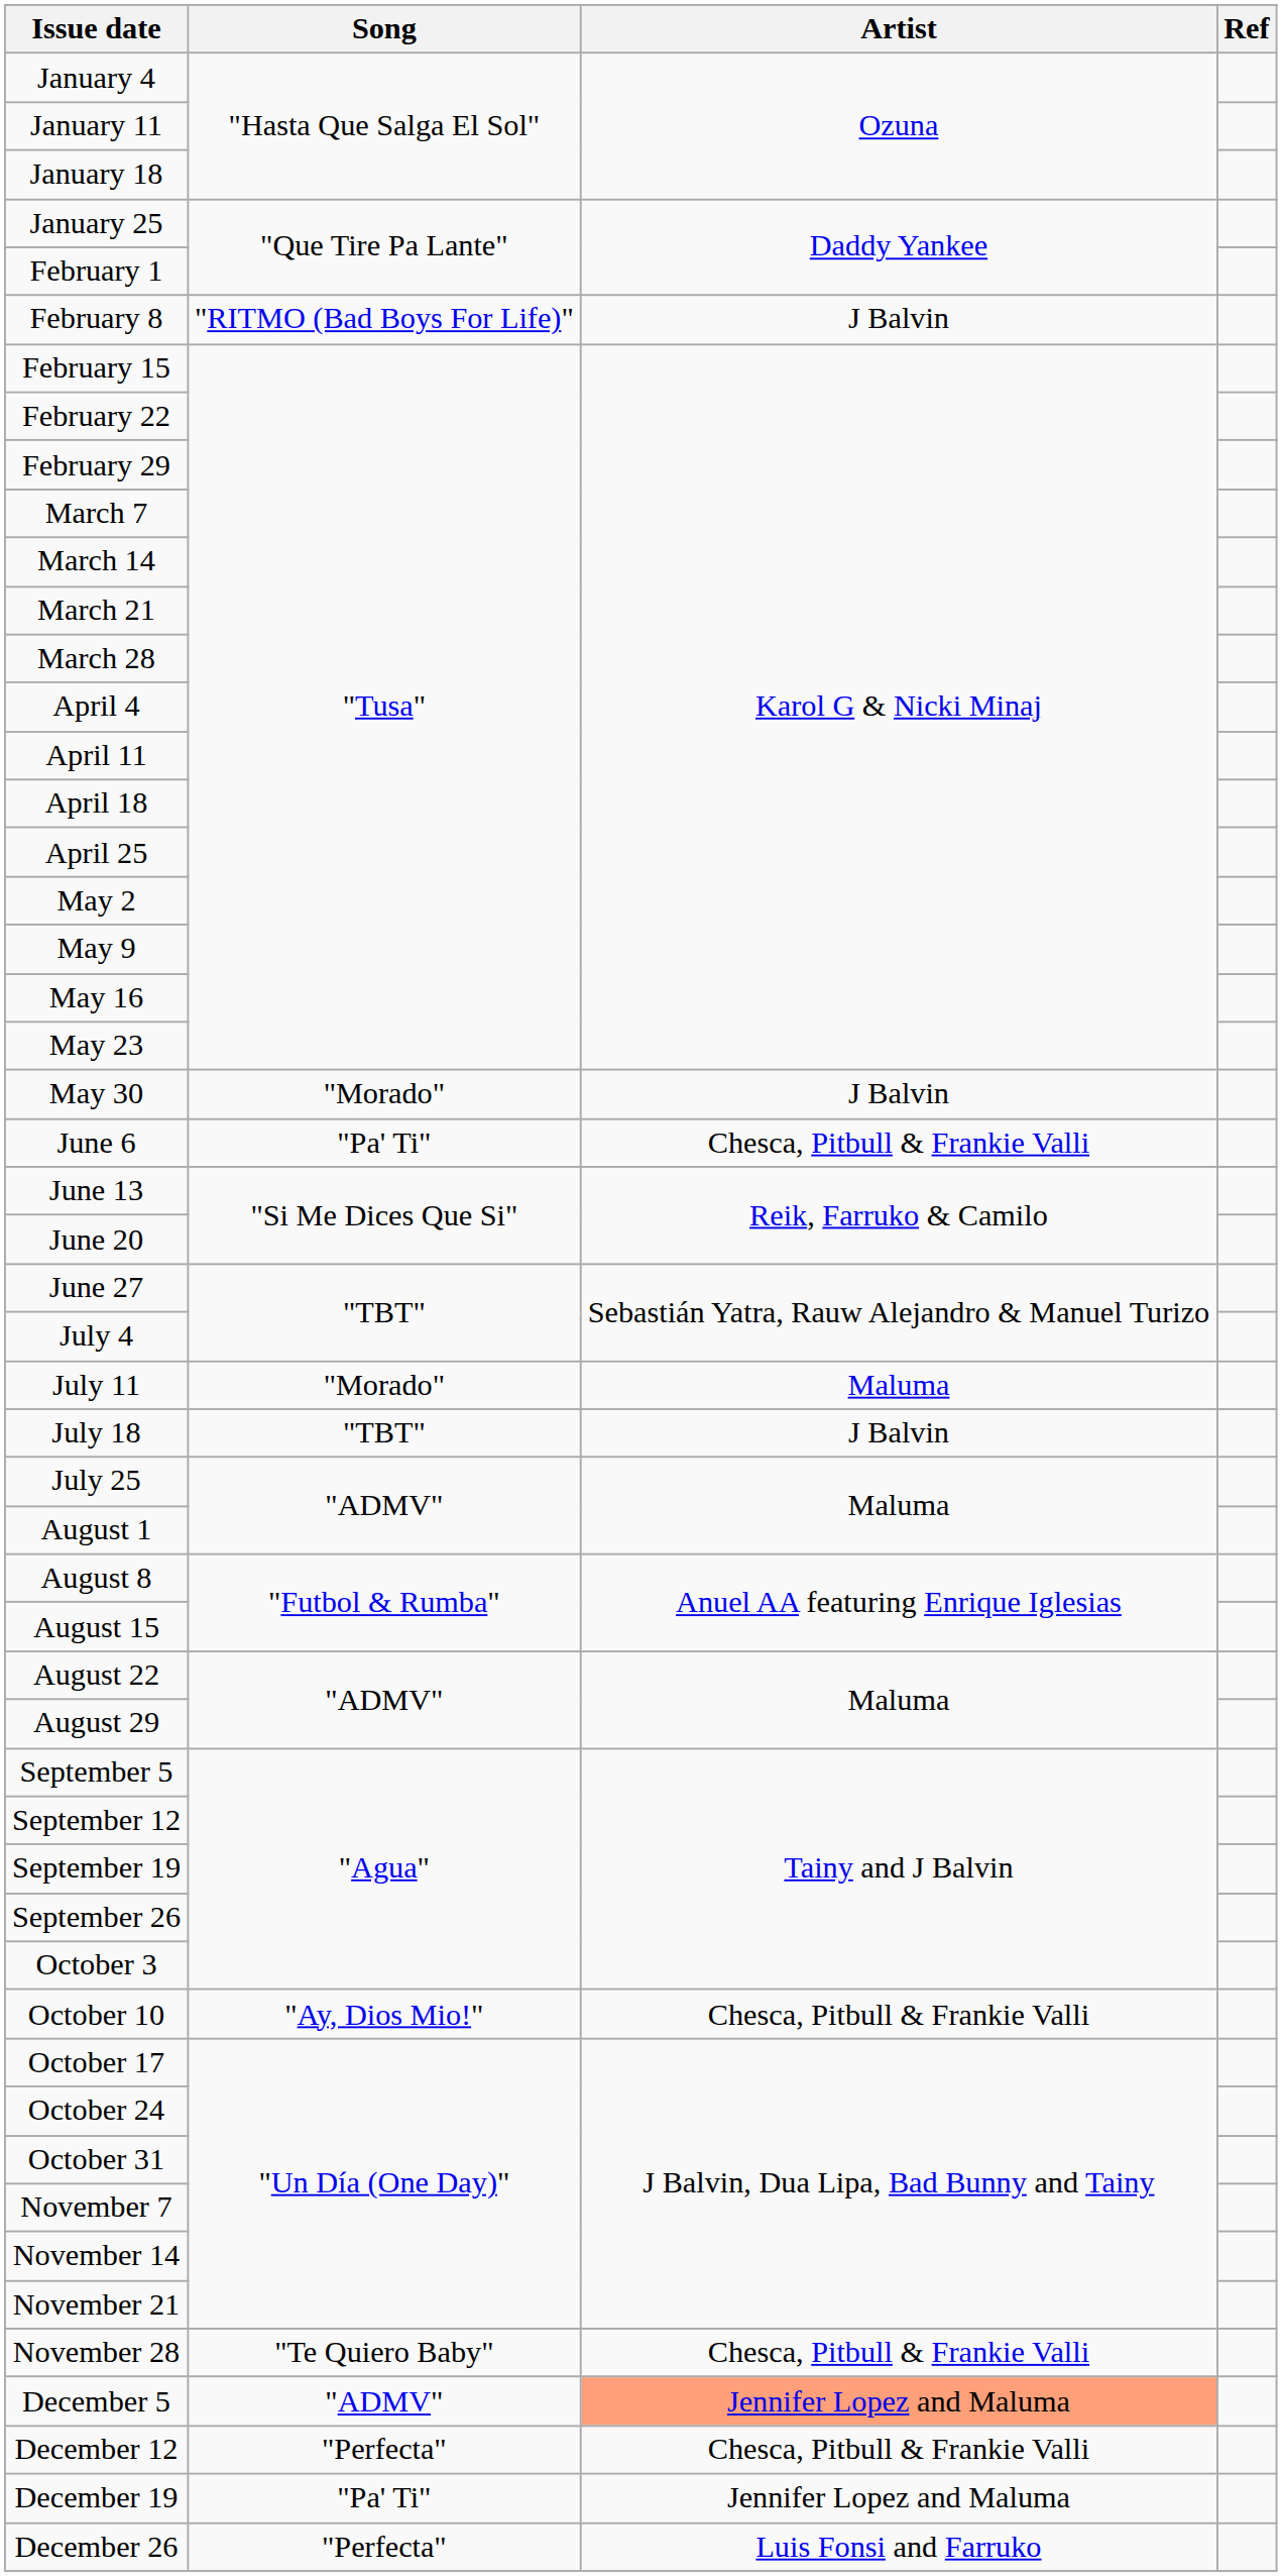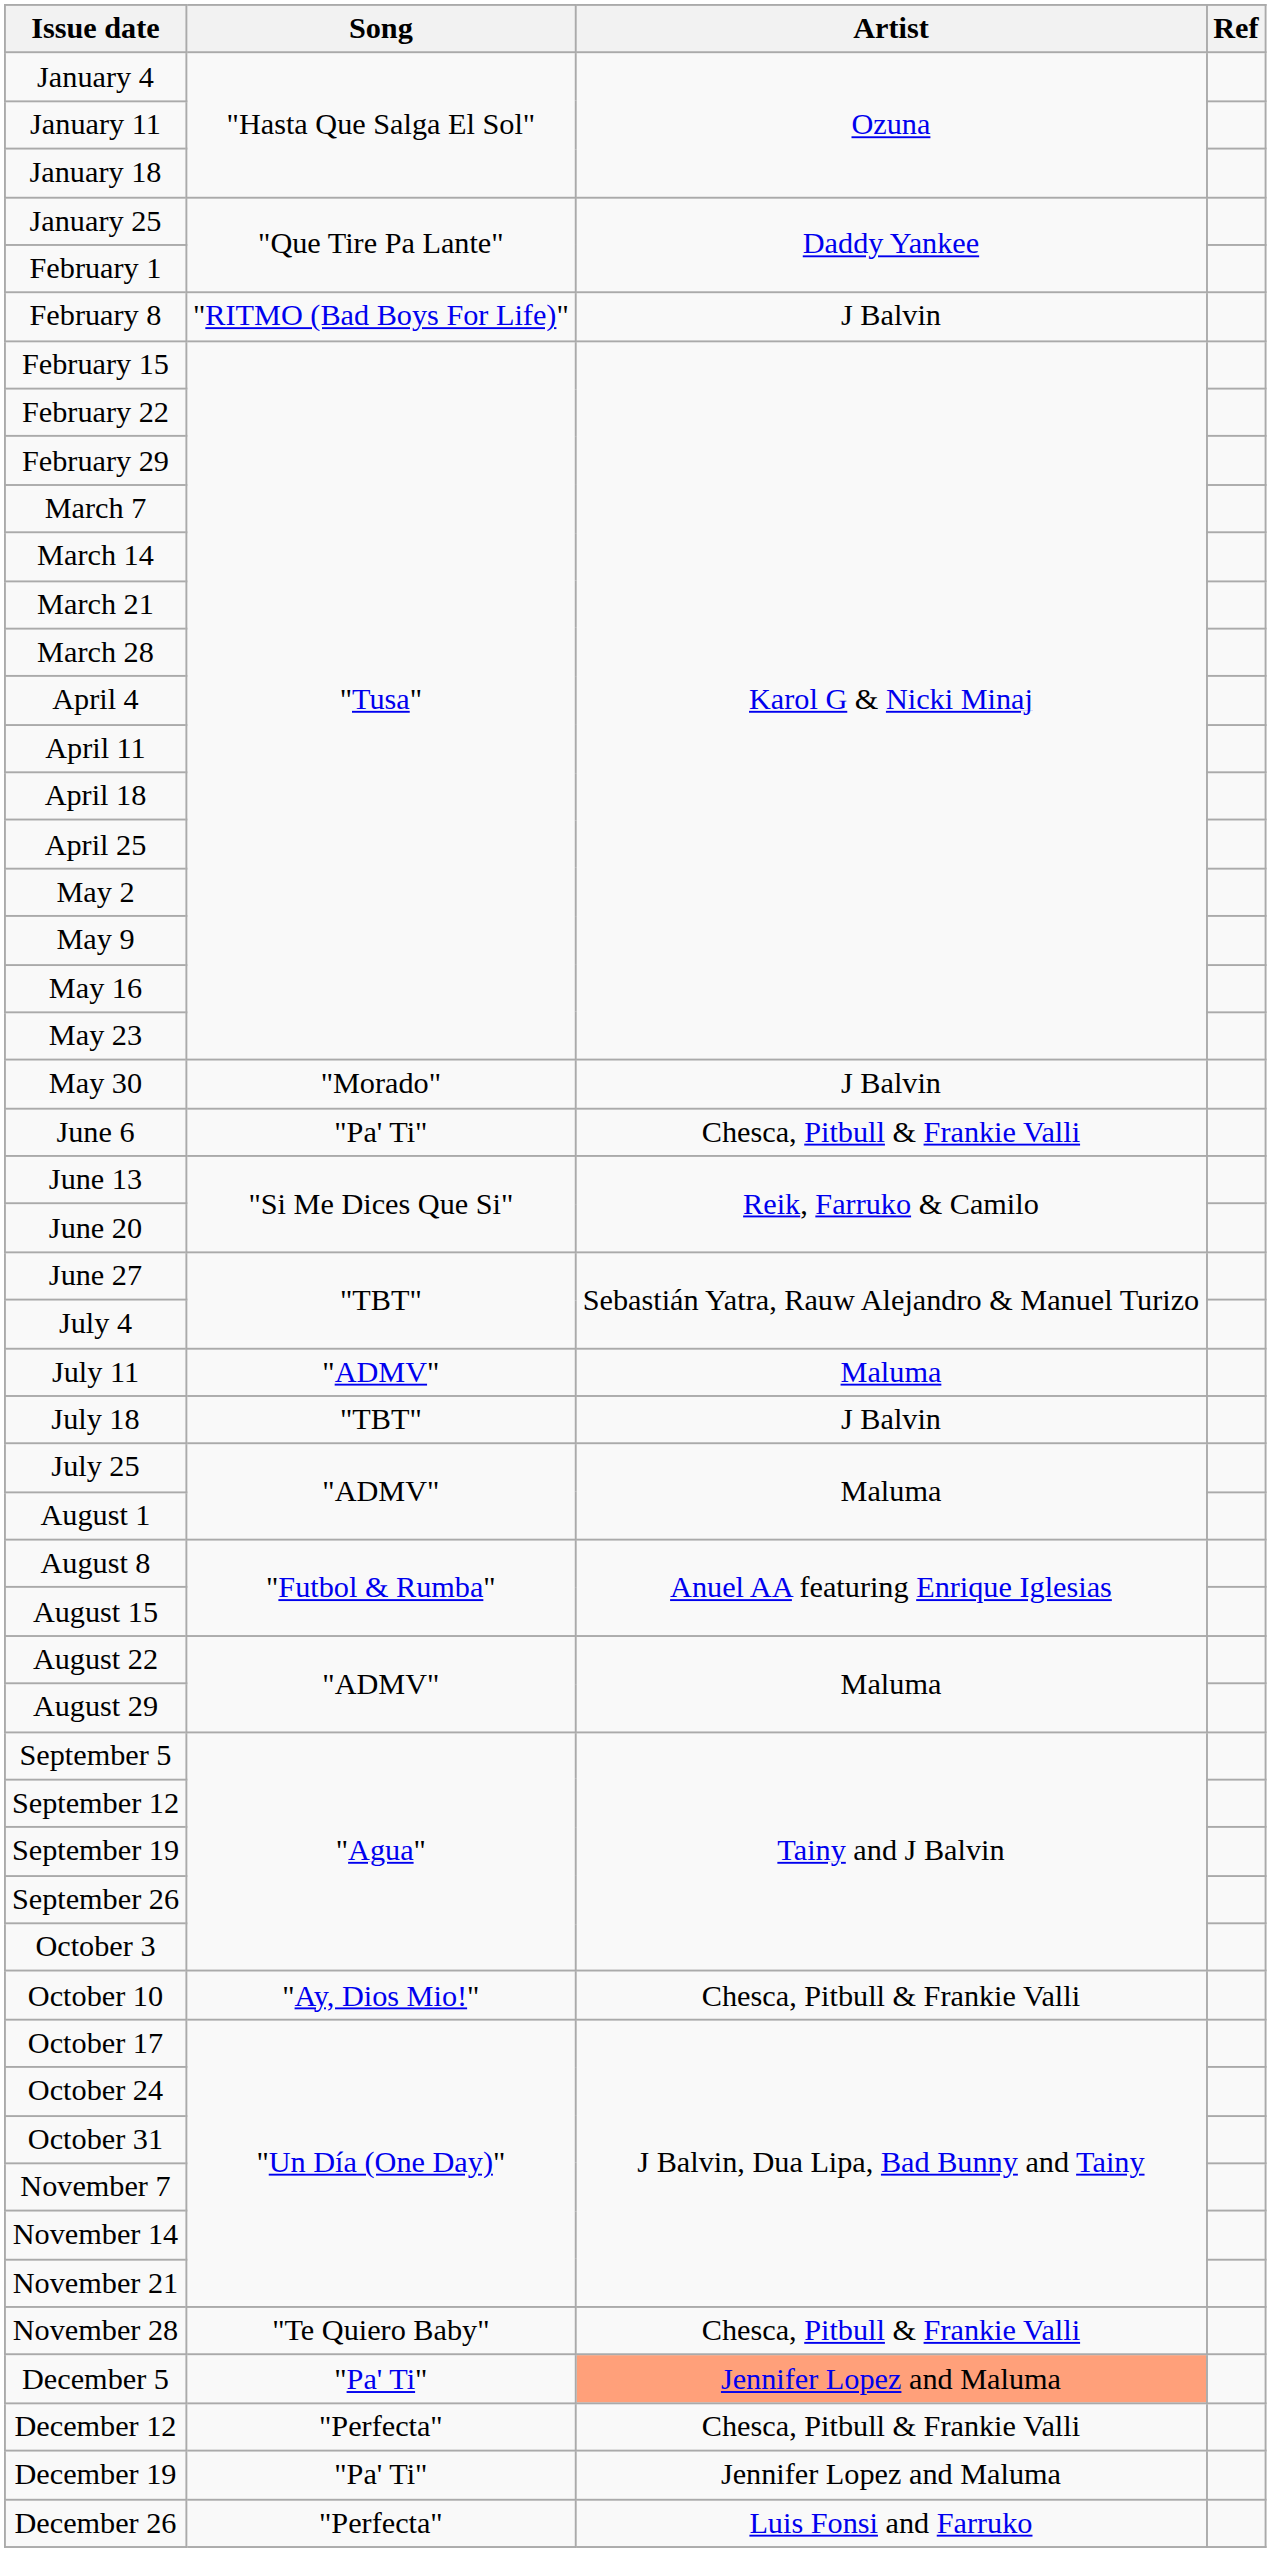July 11 | Song: "Morado" -> "ADMV"
December 5 | Song: "ADMV" -> "Pa' Ti"
